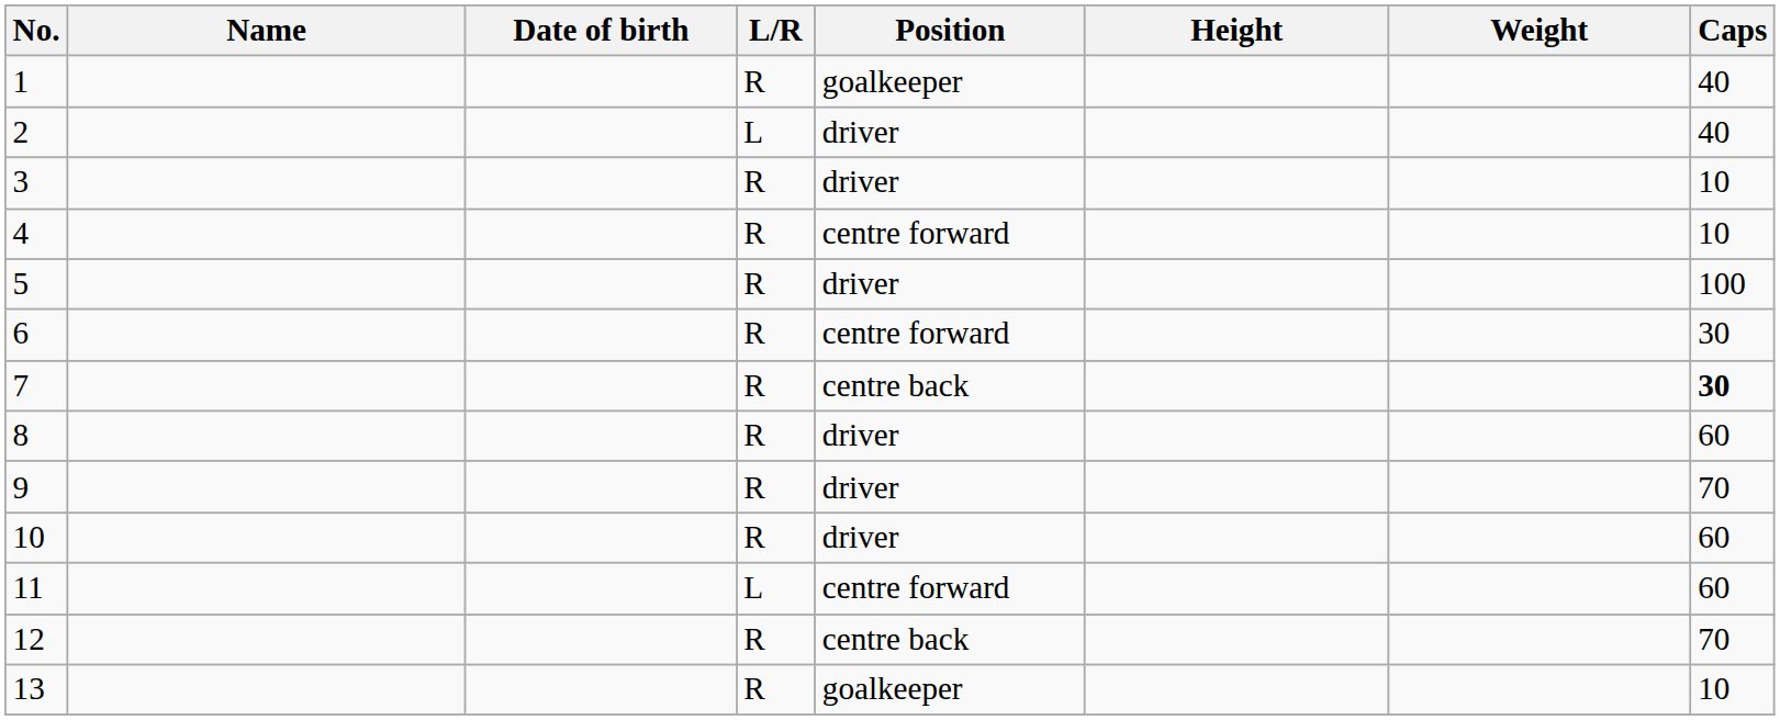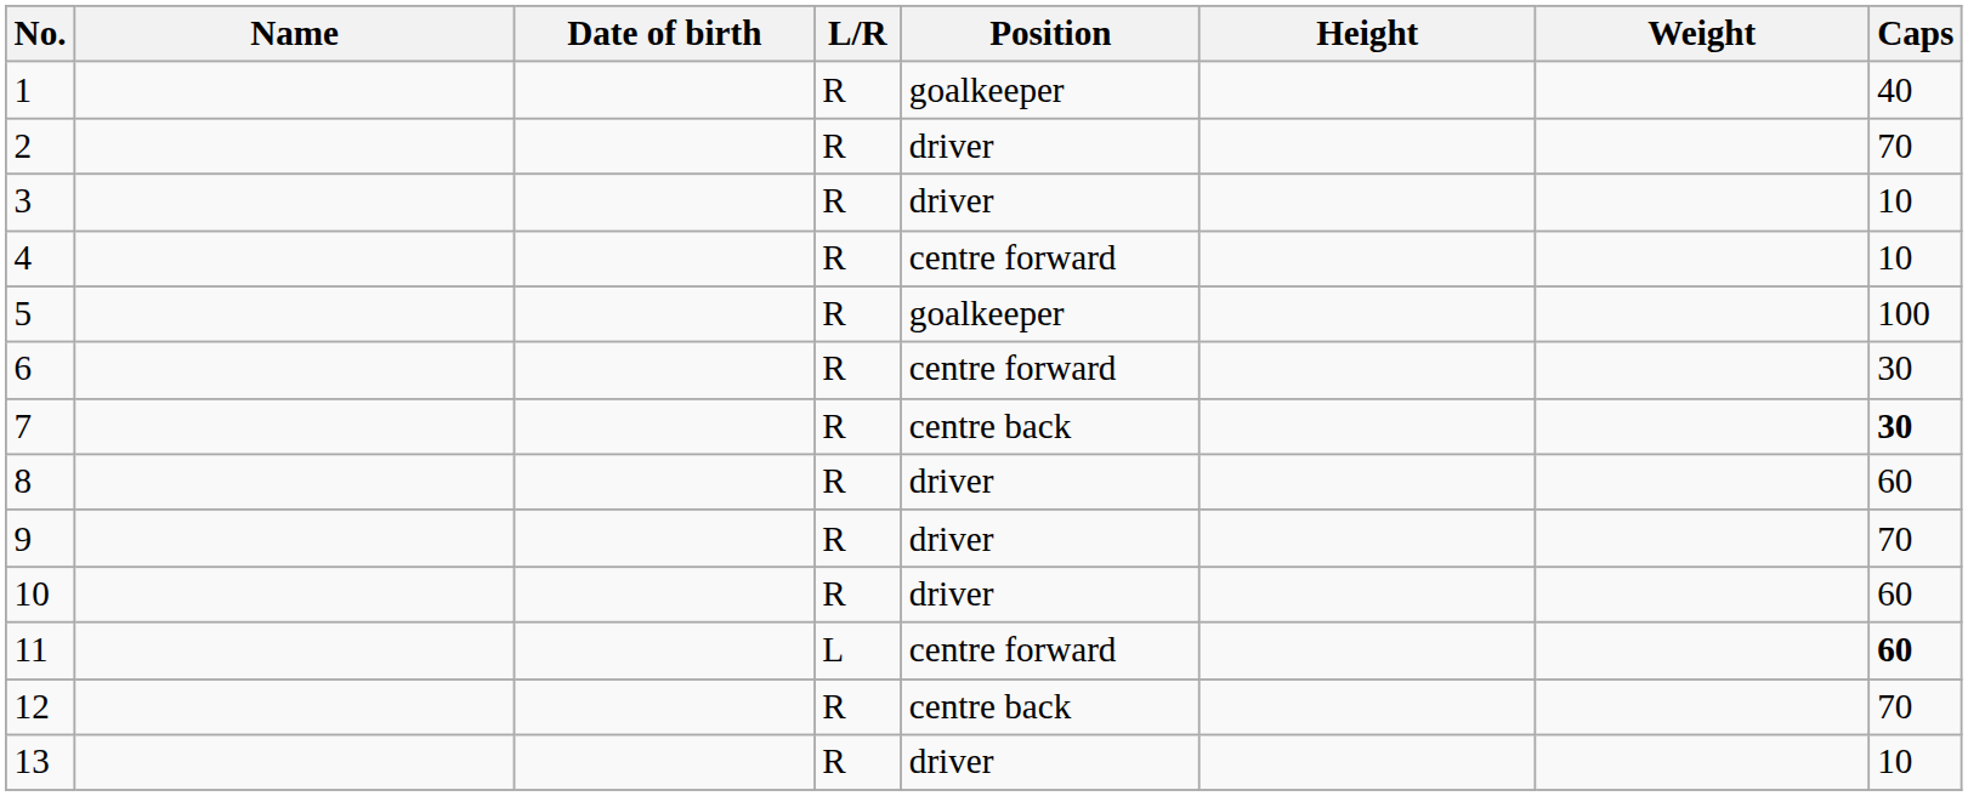2 | L/R: L -> R
2 | Caps: 40 -> 70
5 | Position: driver -> goalkeeper
11 | Caps: normal -> bold
13 | Position: goalkeeper -> driver
